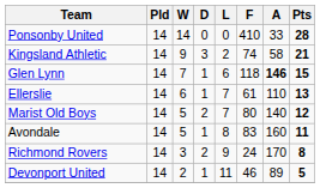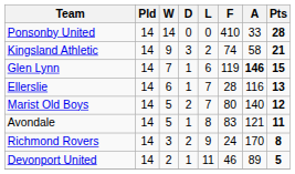Glen Lynn | F: 118 -> 119
Ellerslie | F: 61 -> 28
Ellerslie | A: 110 -> 116
Avondale | A: 160 -> 121
